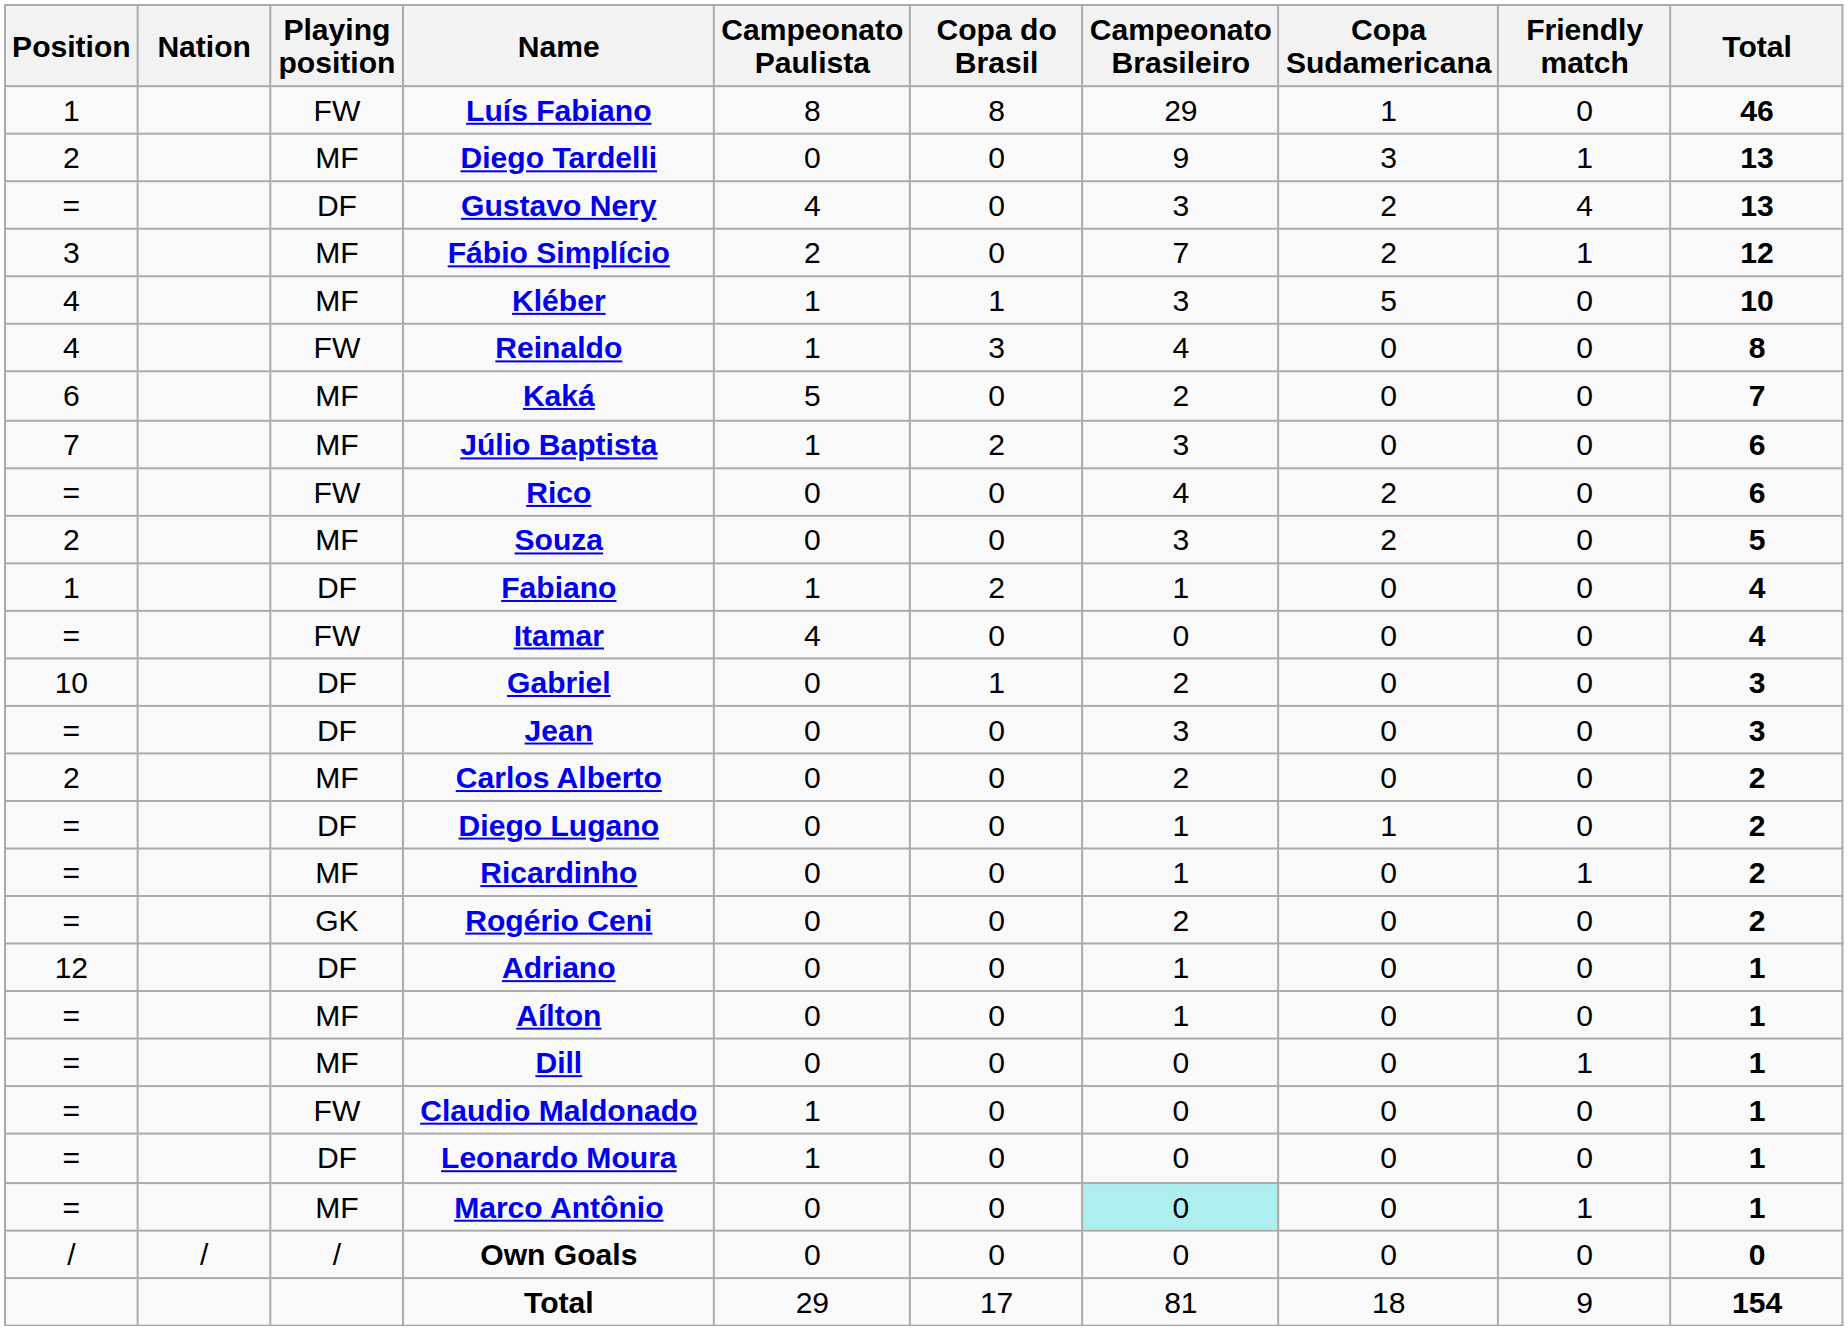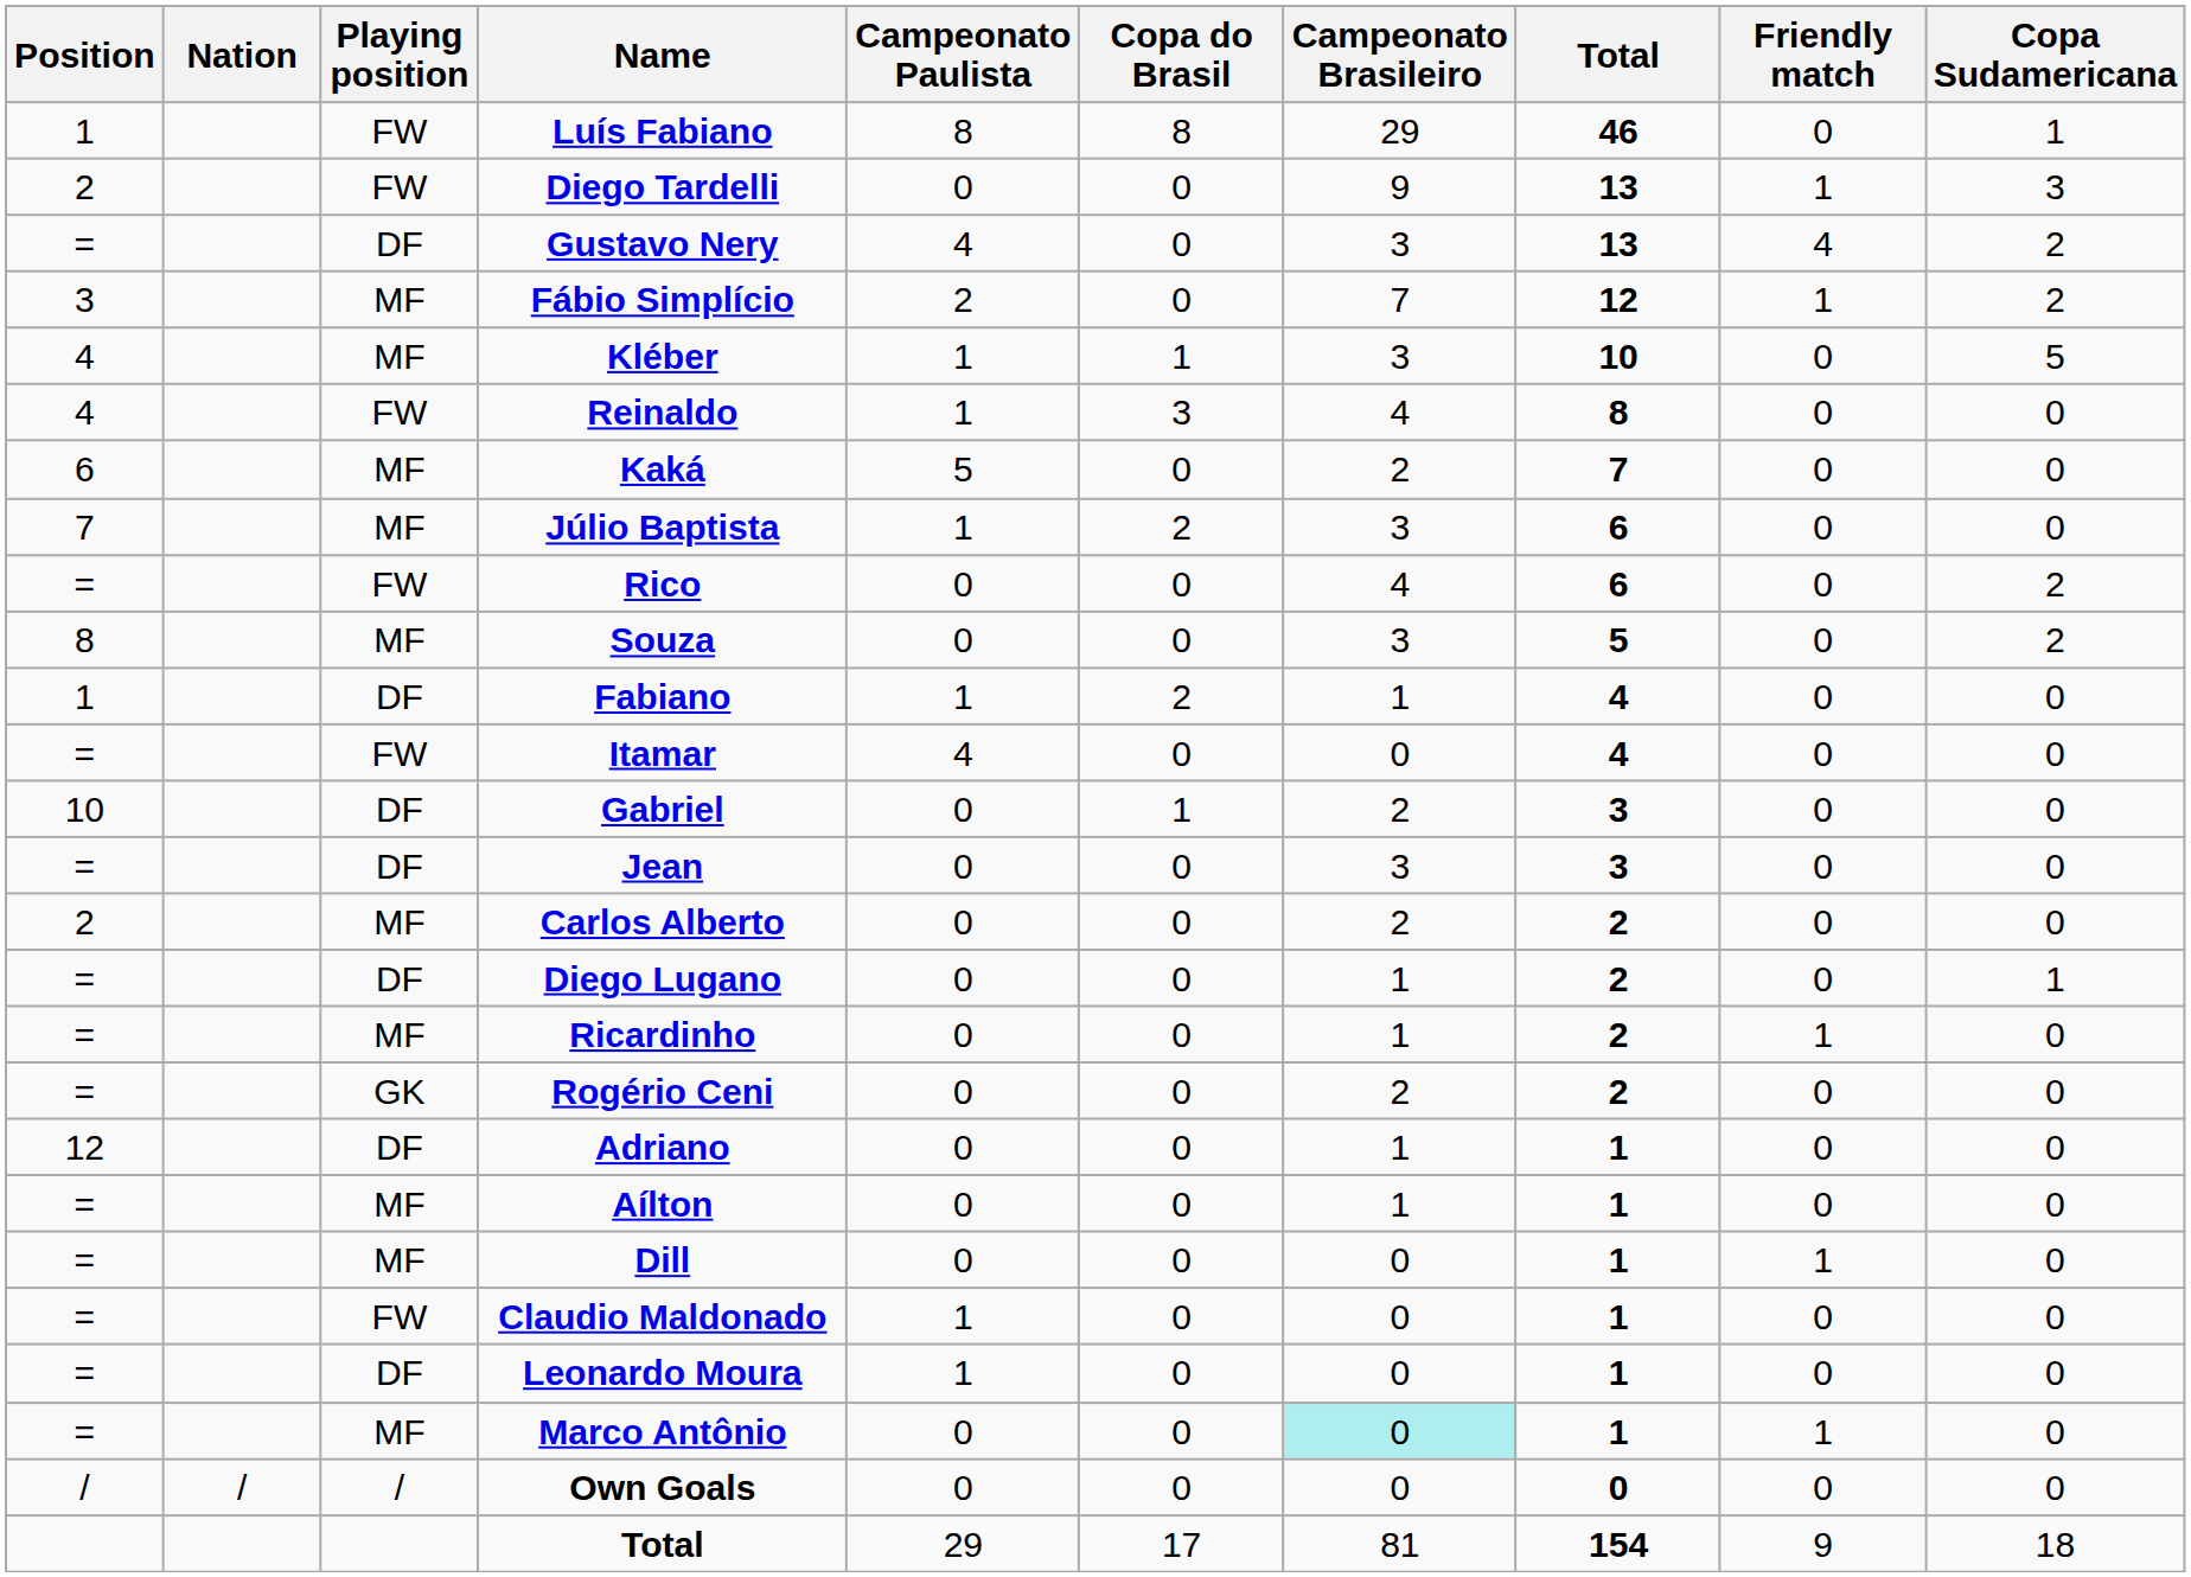columns swapped: Copa Sudamericana <-> Total
Diego Tardelli | Playing position: MF -> FW
Souza | Position: 2 -> 8
